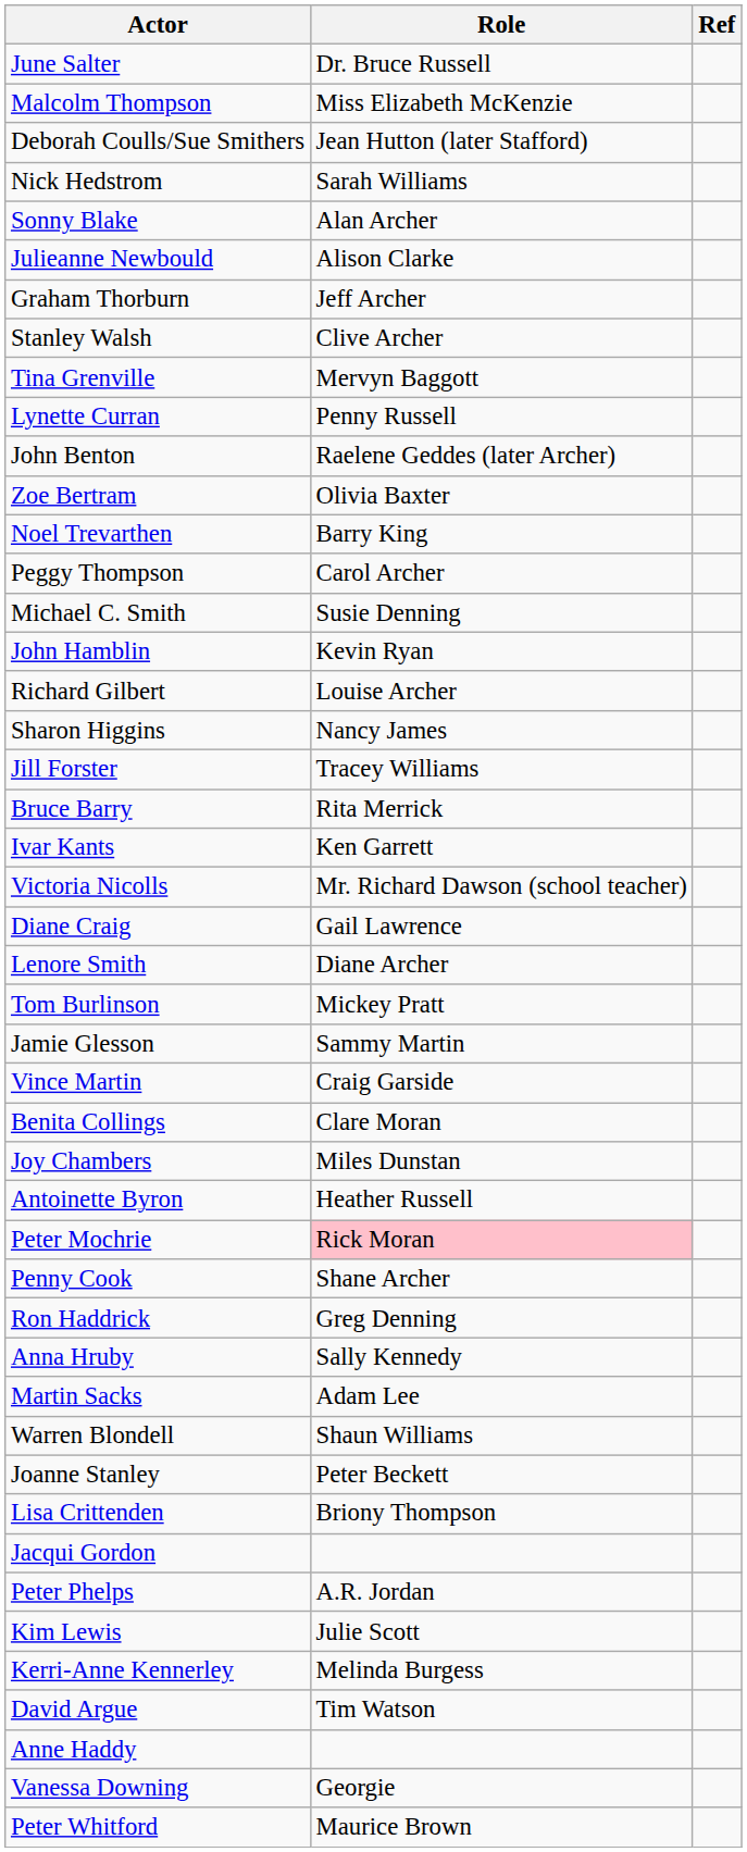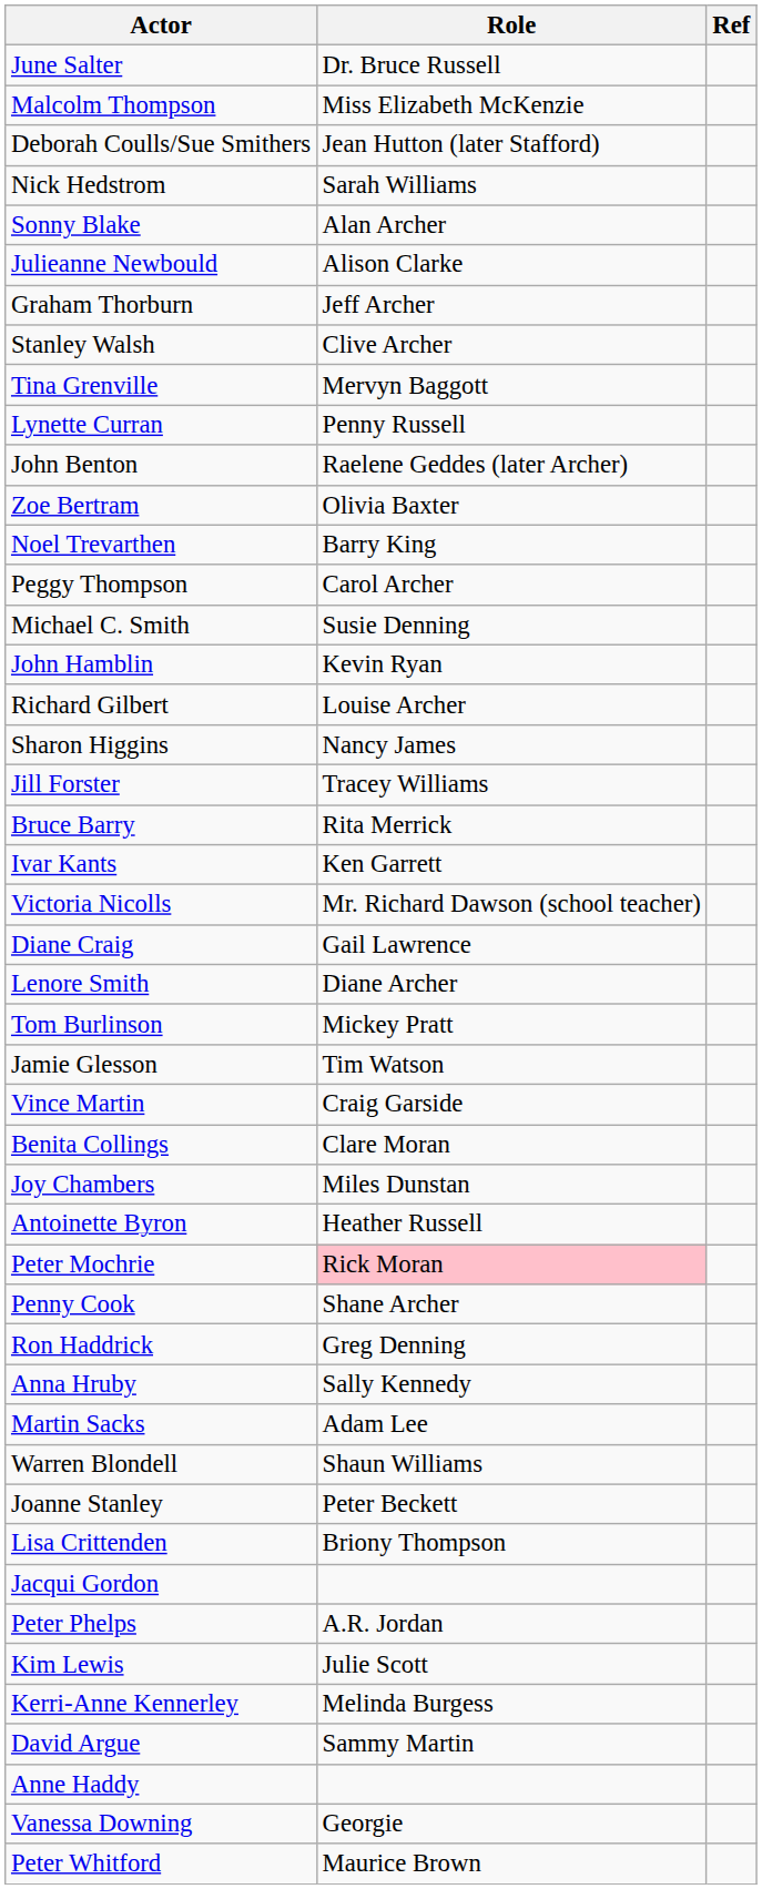Jamie Glesson | Role: Sammy Martin -> Tim Watson
David Argue | Role: Tim Watson -> Sammy Martin
